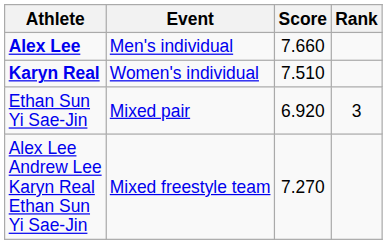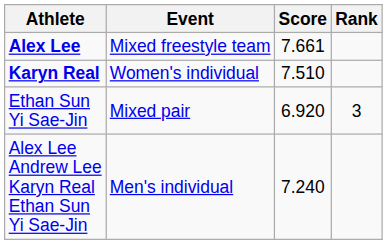Alex Lee | Event: Men's individual -> Mixed freestyle team
Alex Lee | Score: 7.660 -> 7.661
Alex Lee Andrew Lee Karyn Real Ethan Sun Yi Sae-Jin | Event: Mixed freestyle team -> Men's individual
Alex Lee Andrew Lee Karyn Real Ethan Sun Yi Sae-Jin | Score: 7.270 -> 7.240
